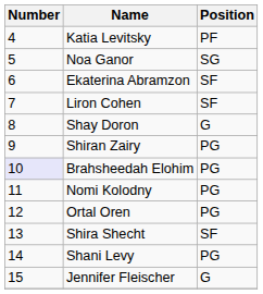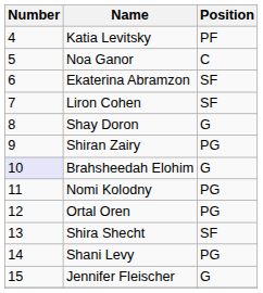Noa Ganor | Position: SG -> C
Brahsheedah Elohim | Position: PG -> G
